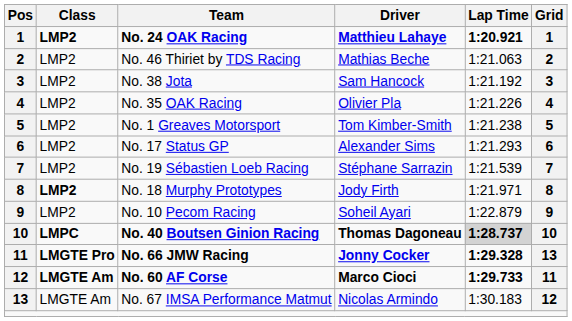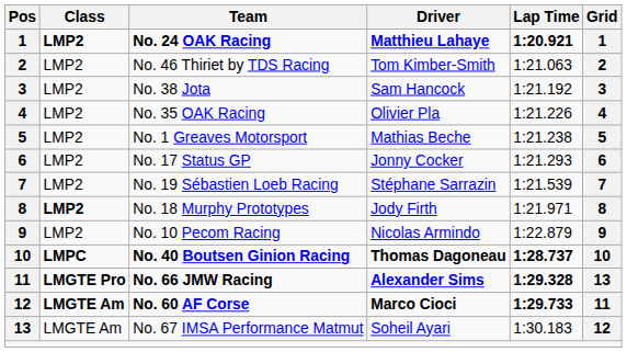No. 46 Thiriet by TDS Racing | Driver: Mathias Beche -> Tom Kimber-Smith
No. 1 Greaves Motorsport | Driver: Tom Kimber-Smith -> Mathias Beche
No. 17 Status GP | Driver: Alexander Sims -> Jonny Cocker
No. 10 Pecom Racing | Driver: Soheil Ayari -> Nicolas Armindo
No. 40 Boutsen Ginion Racing | Lap Time: lightgrey background -> no background
No. 66 JMW Racing | Driver: Jonny Cocker -> Alexander Sims
No. 67 IMSA Performance Matmut | Driver: Nicolas Armindo -> Soheil Ayari
